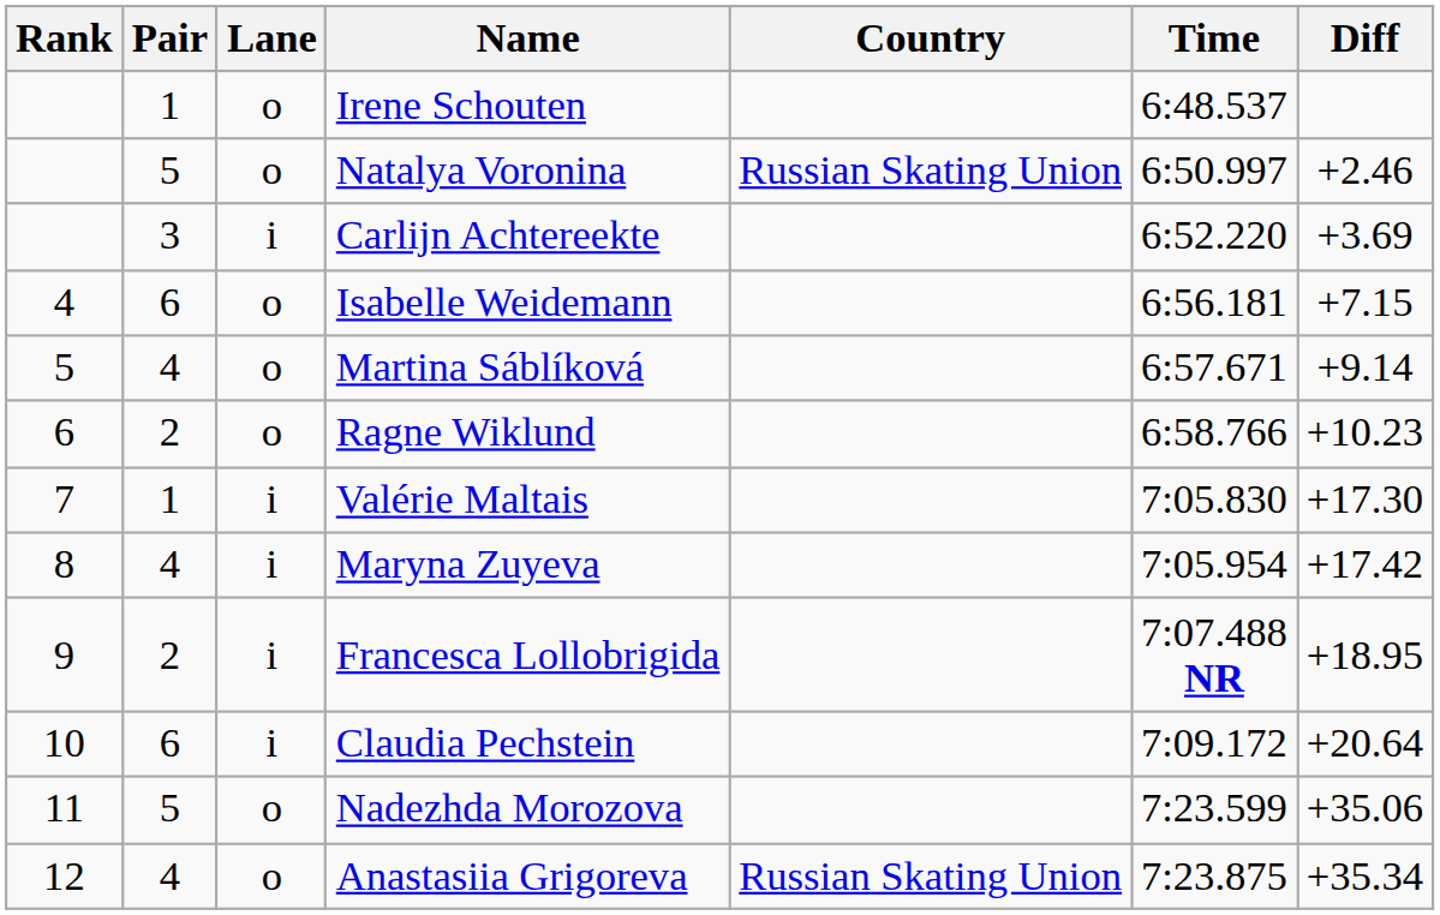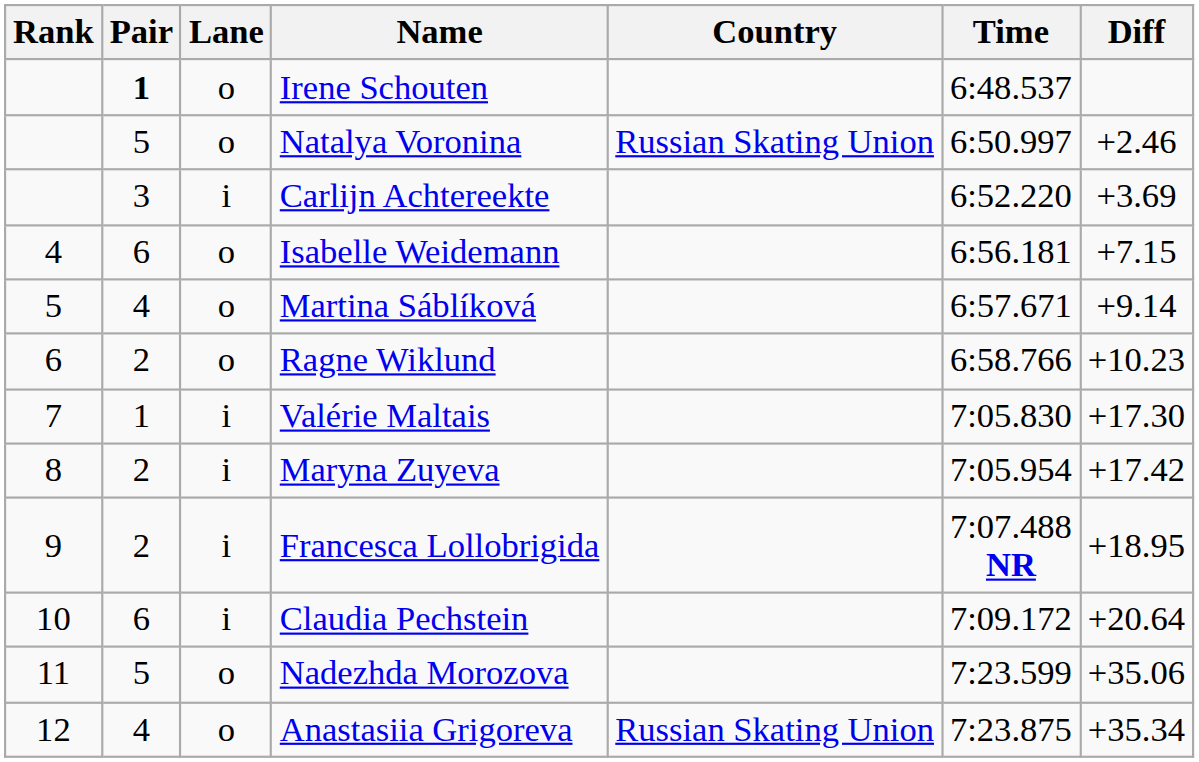Irene Schouten | Pair: normal -> bold
Maryna Zuyeva | Pair: 4 -> 2
